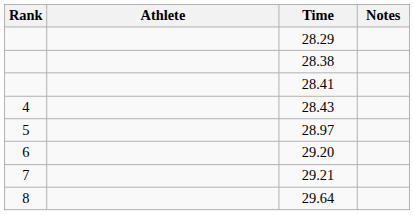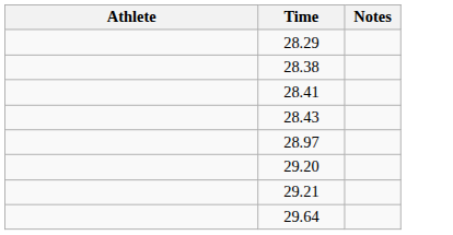- column: Rank | 4 | 5 | 6 | 7 | 8
